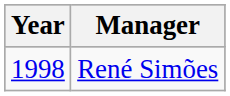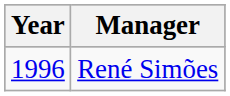René Simões | Year: 1998 -> 1996
